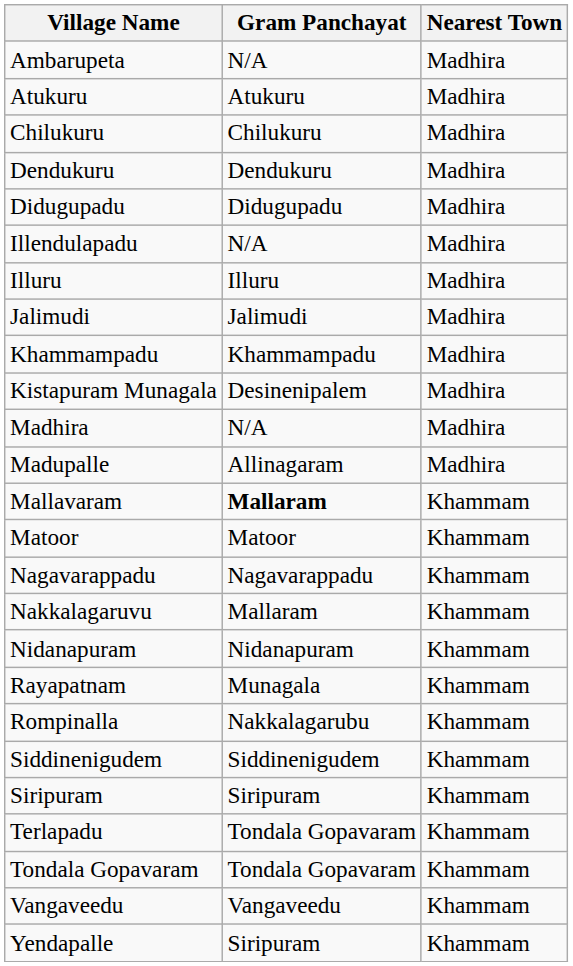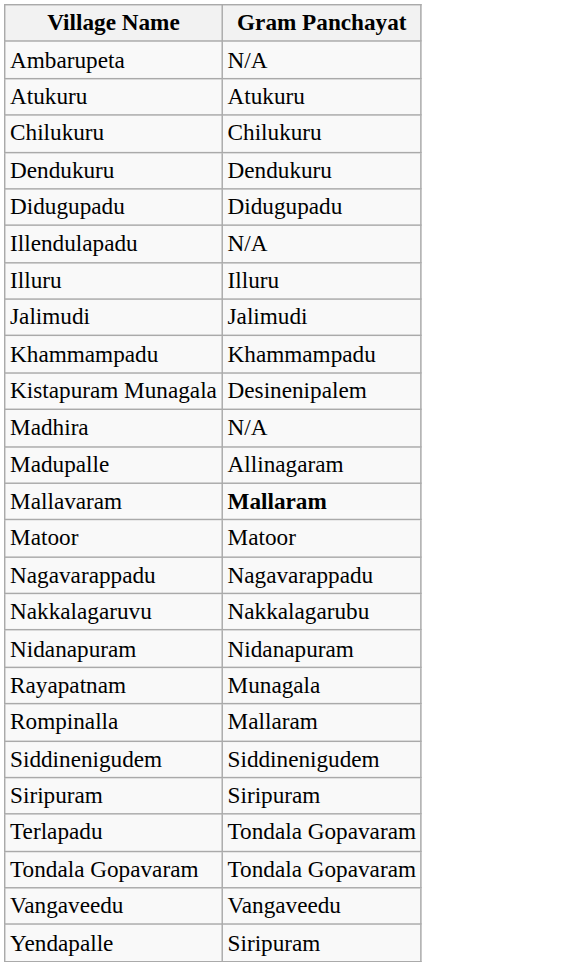- column: Nearest Town | Madhira | Madhira | Madhira | Madhira | Madhira | Madhira | Madhira | Madhira | Madhira | Madhira | Madhira | Madhira | Khammam | Khammam | Khammam | Khammam | Khammam | Khammam | Khammam | Khammam | Khammam | Khammam | Khammam | Khammam | Khammam
Nakkalagaruvu | Gram Panchayat: Mallaram -> Nakkalagarubu
Rompinalla | Gram Panchayat: Nakkalagarubu -> Mallaram
